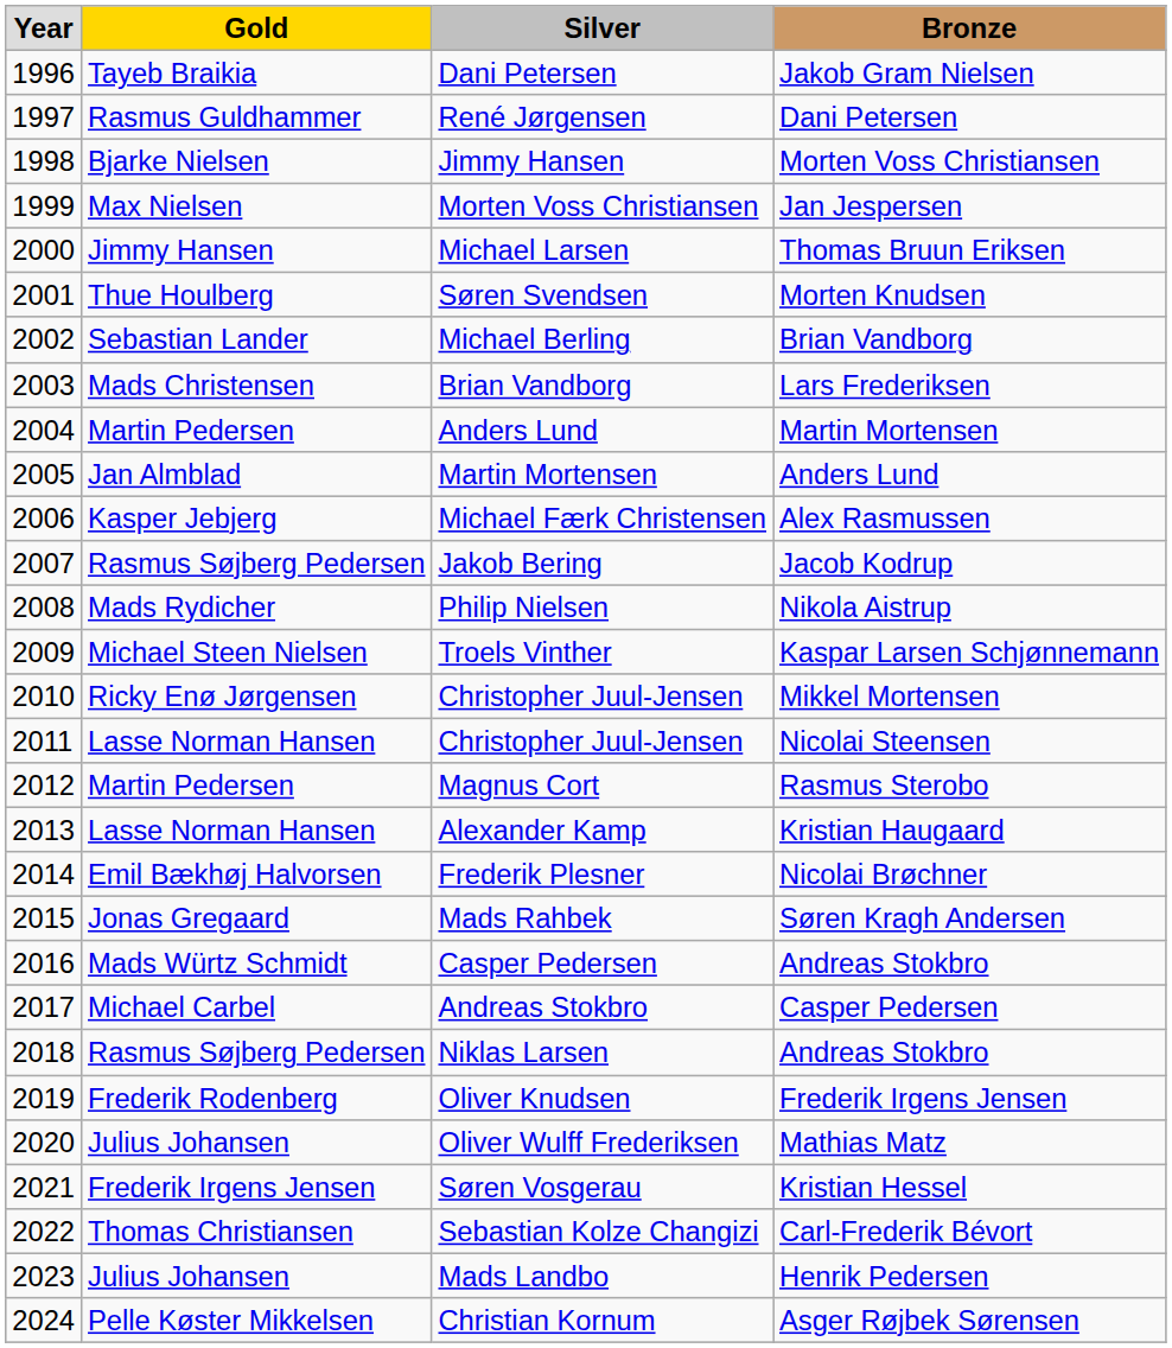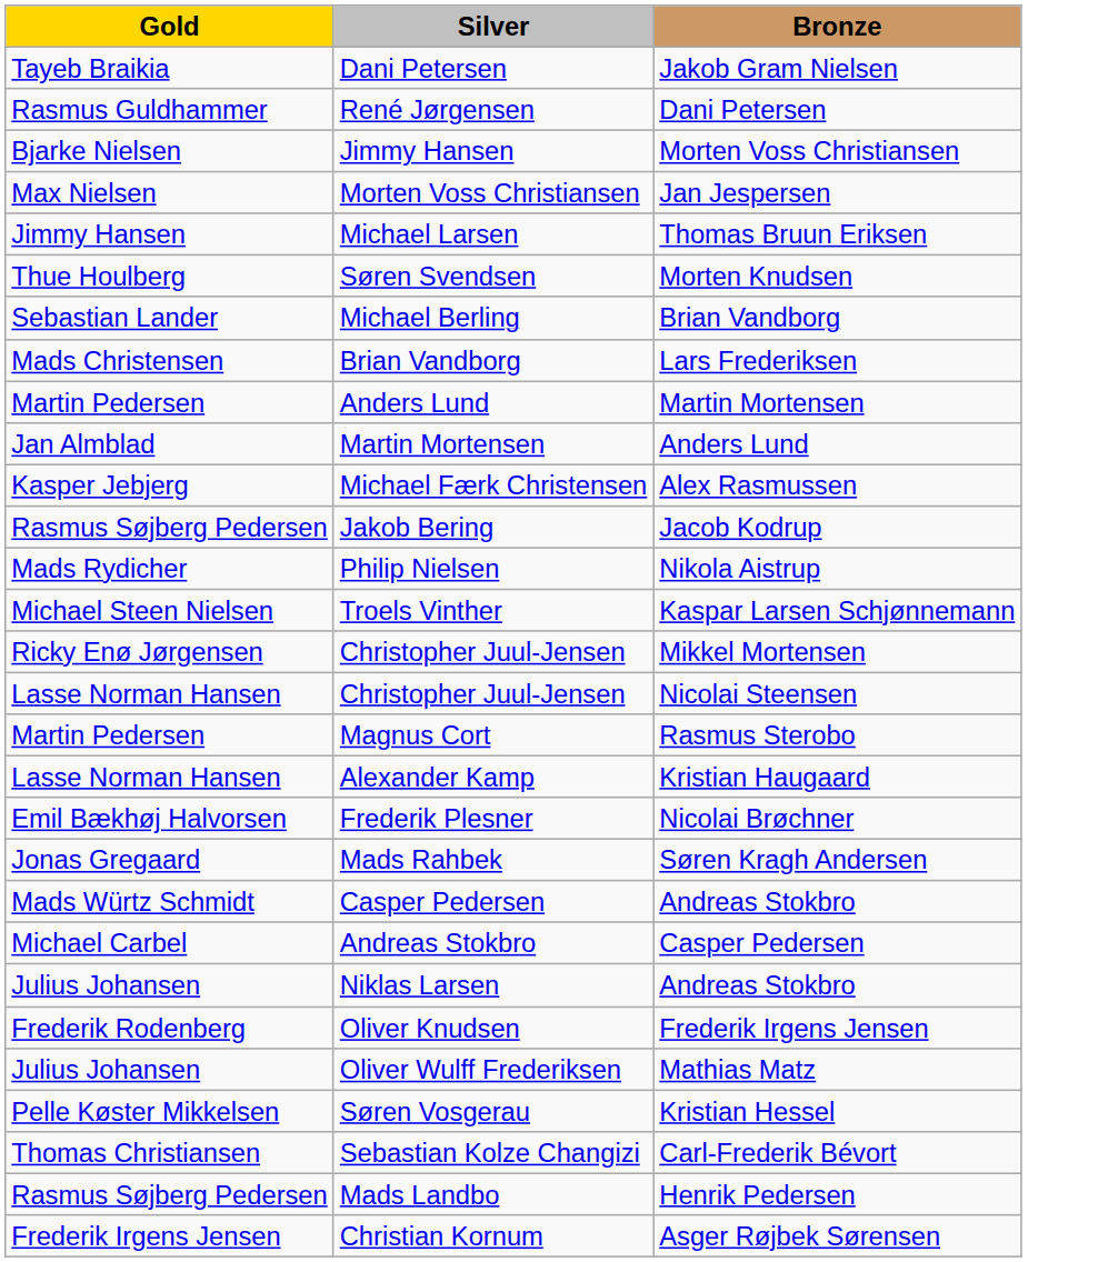- column: Year | 1996 | 1997 | 1998 | 1999 | 2000 | 2001 | 2002 | 2003 | 2004 | 2005 | 2006 | 2007 | 2008 | 2009 | 2010 | 2011 | 2012 | 2013 | 2014 | 2015 | 2016 | 2017 | 2018 | 2019 | 2020 | 2021 | 2022 | 2023 | 2024
Niklas Larsen | Gold: Rasmus Søjberg Pedersen -> Julius Johansen
Søren Vosgerau | Gold: Frederik Irgens Jensen -> Pelle Køster Mikkelsen
Mads Landbo | Gold: Julius Johansen -> Rasmus Søjberg Pedersen
Christian Kornum | Gold: Pelle Køster Mikkelsen -> Frederik Irgens Jensen
